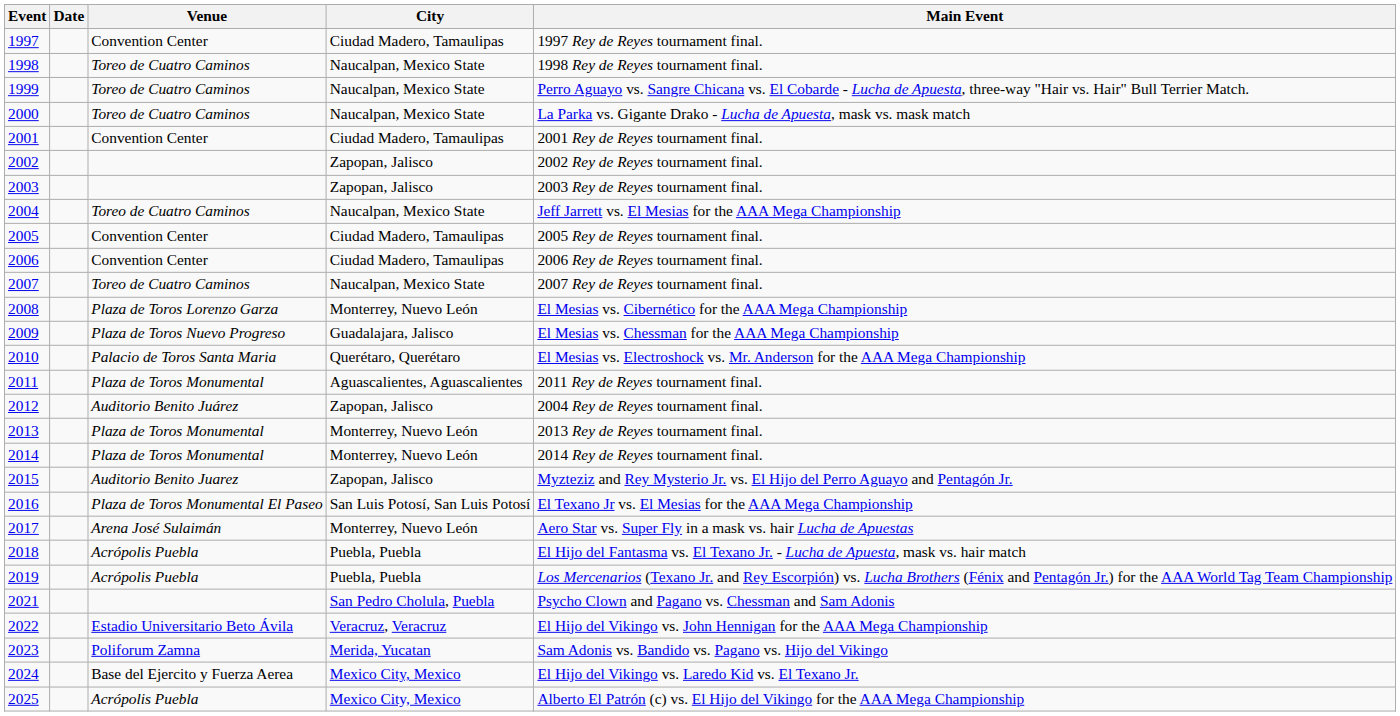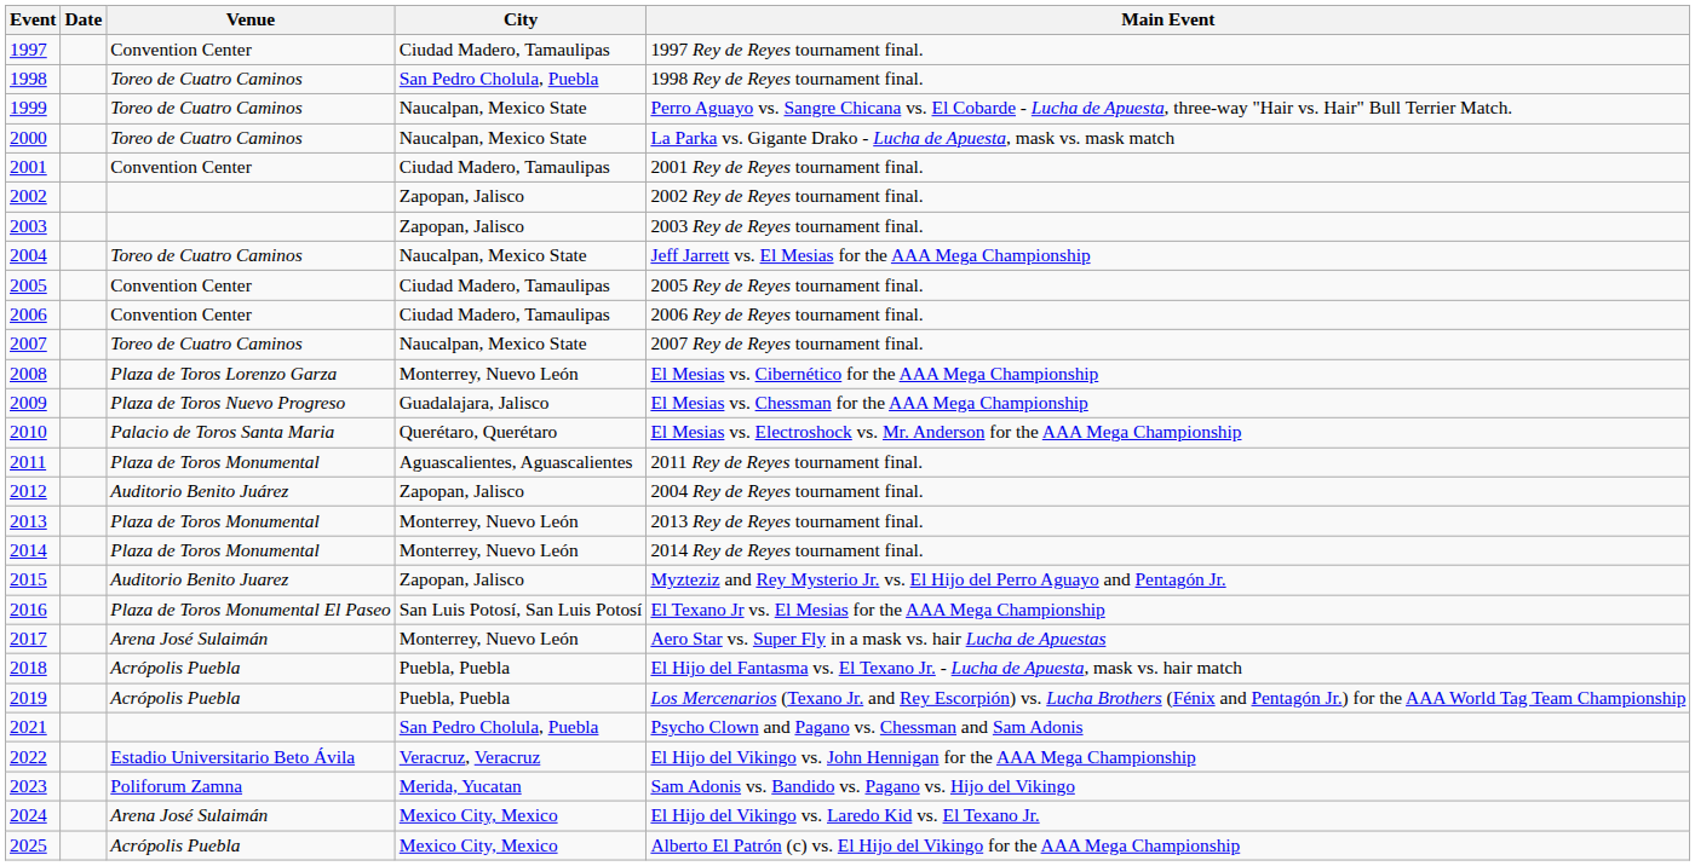1998 | City: Naucalpan, Mexico State -> San Pedro Cholula, Puebla
2024 | Venue: Base del Ejercito y Fuerza Aerea -> Arena José Sulaimán
